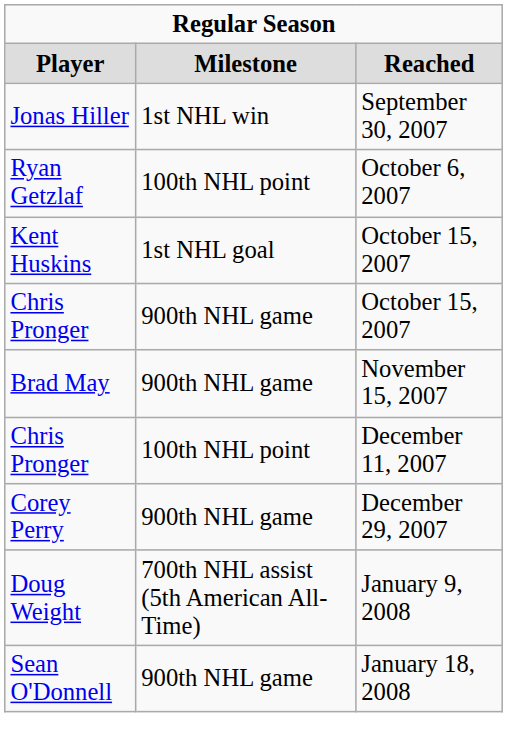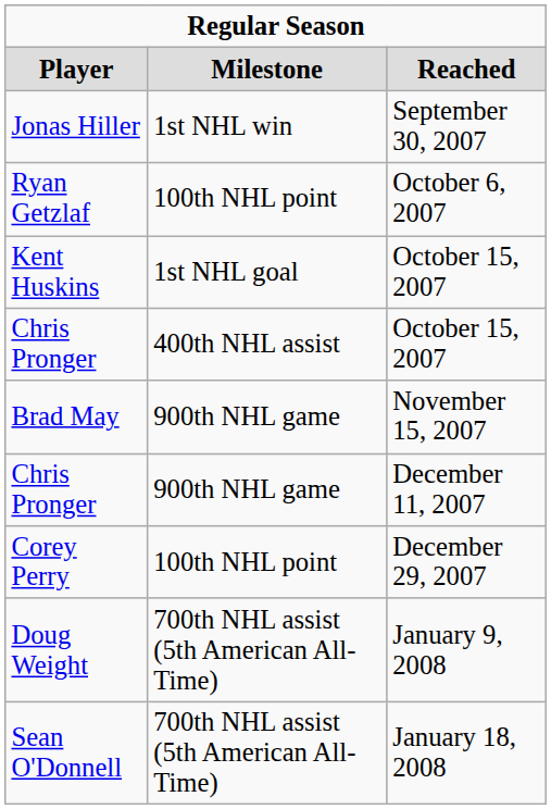Chris Pronger / October 15, 2007 | column 2: 900th NHL game -> 400th NHL assist
Chris Pronger / December 11, 2007 | column 2: 100th NHL point -> 900th NHL game
Corey Perry | column 2: 900th NHL game -> 100th NHL point
Sean O'Donnell | column 2: 900th NHL game -> 700th NHL assist (5th American All-Time)
